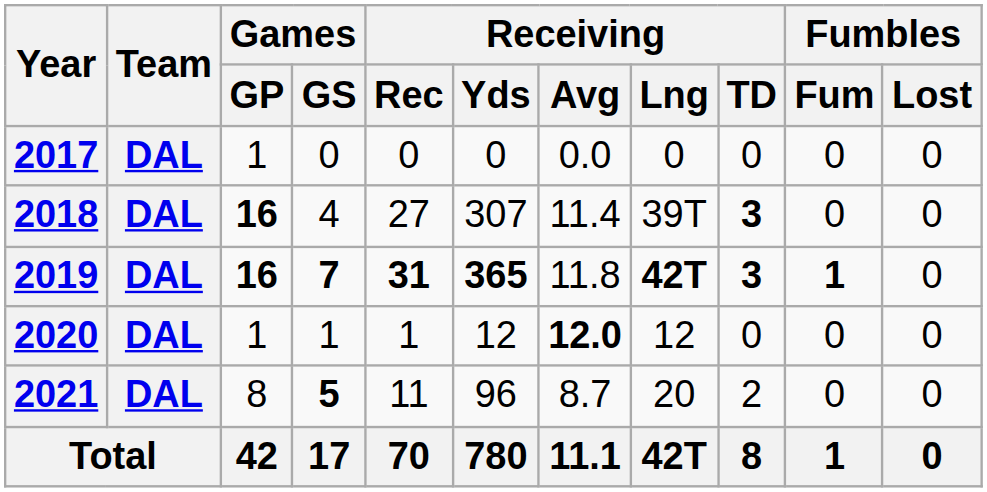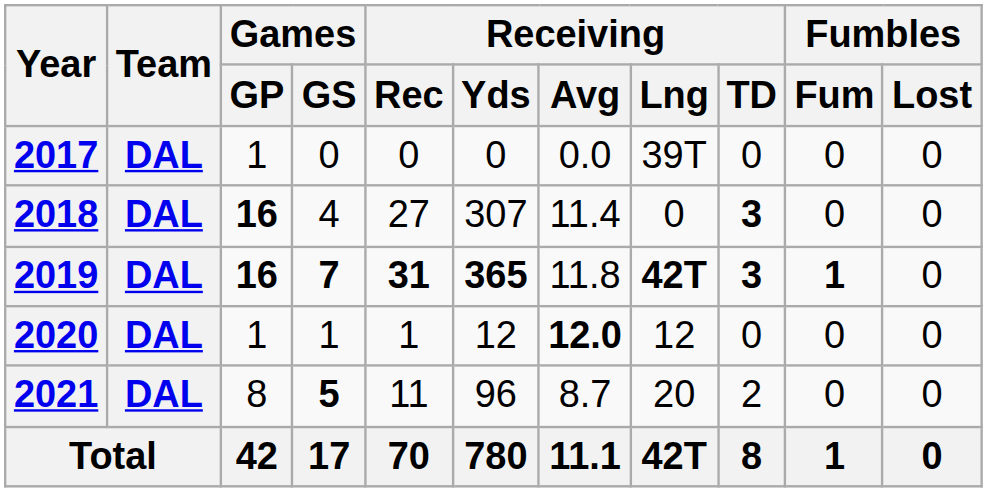2017 | Receiving / Lng: 0 -> 39T
2018 | Receiving / Lng: 39T -> 0
